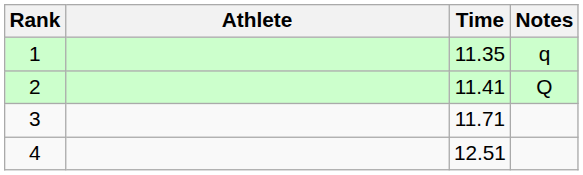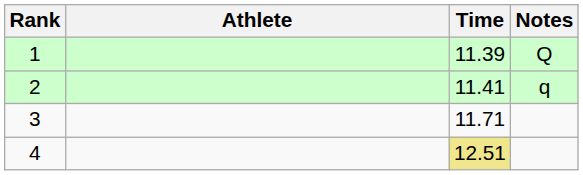1 | Time: 11.35 -> 11.39
1 | Notes: q -> Q
2 | Notes: Q -> q
4 | Time: no background -> khaki background
